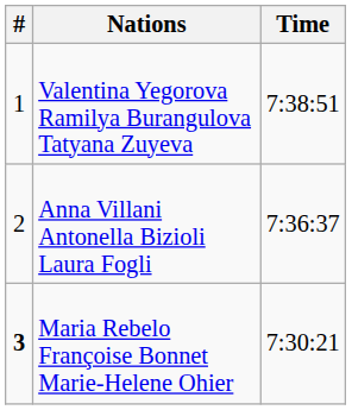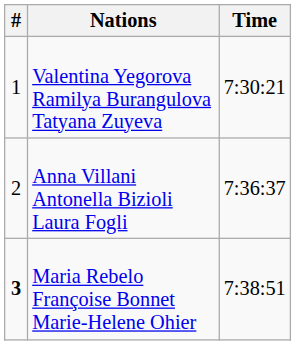Valentina Yegorova Ramilya Burangulova Tatyana Zuyeva | Time: 7:38:51 -> 7:30:21
Maria Rebelo Françoise Bonnet Marie-Helene Ohier | Time: 7:30:21 -> 7:38:51
